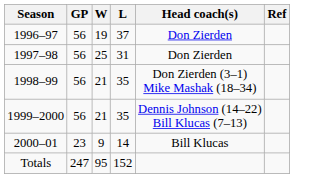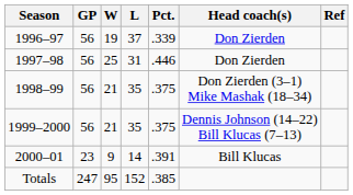+ column: Pct. | .339 | .446 | .375 | .375 | .391 | .385
